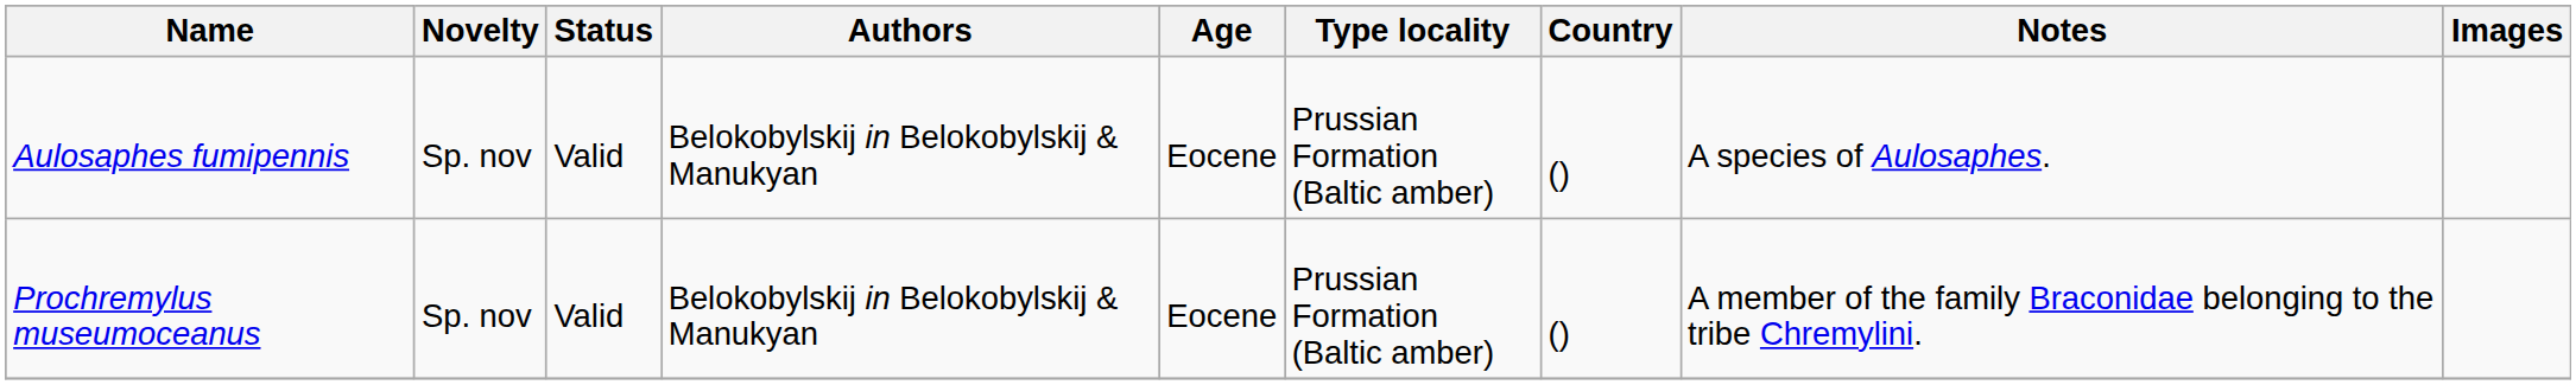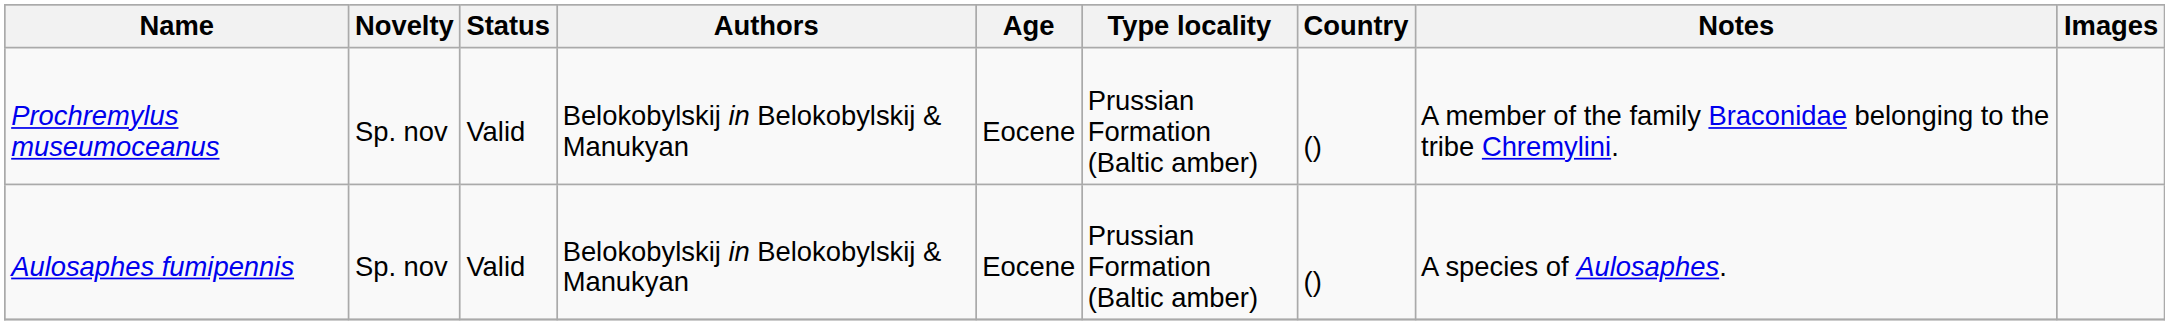rows swapped: Aulosaphes fumipennis <-> Prochremylus museumoceanus
